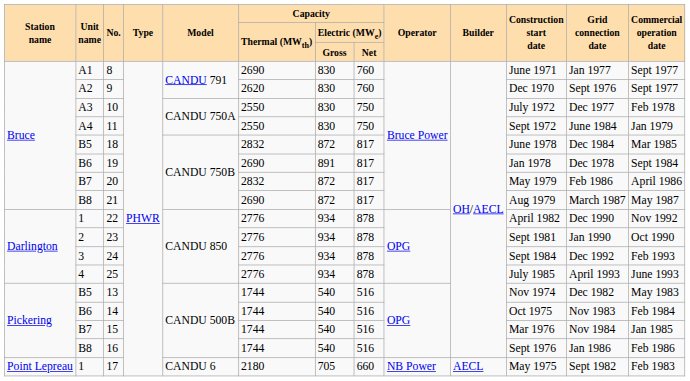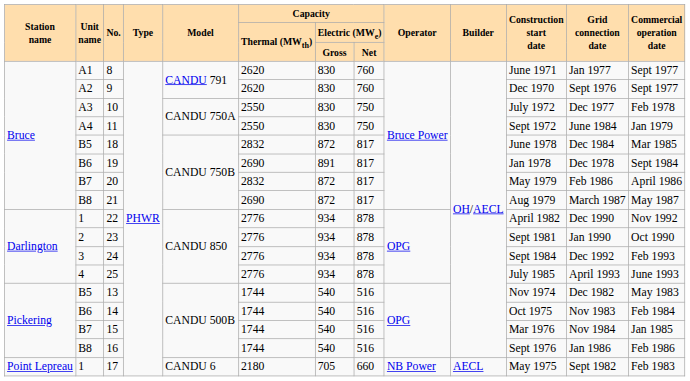8 | Capacity / Thermal (MWth): 2690 -> 2620
